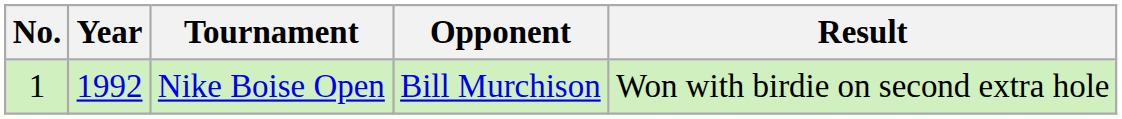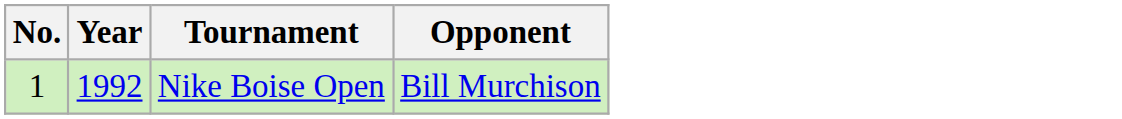- column: Result | Won with birdie on second extra hole
